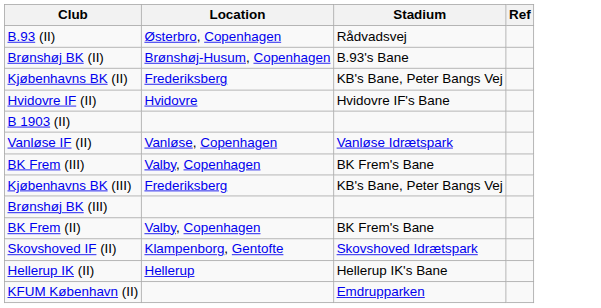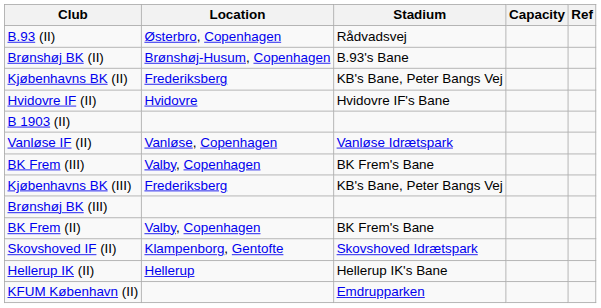+ column: Capacity
